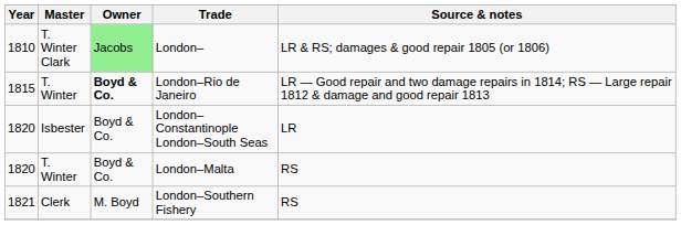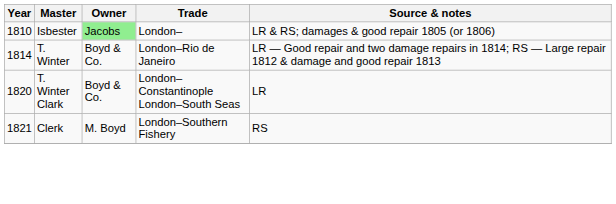London– | Master: T. Winter Clark -> Isbester
London–Rio de Janeiro | Year: 1815 -> 1814
London–Rio de Janeiro | Owner: bold -> normal
London–Constantinople London–South Seas | Master: Isbester -> T. Winter Clark
- row: 1820 | T. Winter | Boyd & Co. | London–Malta | RS
